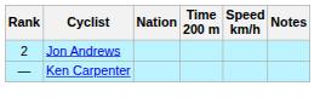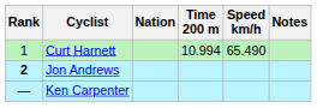+ row: 1 | Curt Harnett | 10.994 | 65.490
Jon Andrews | Rank: normal -> bold
